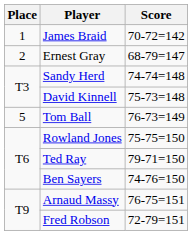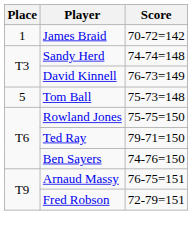- row: 2 | Ernest Gray | 68-79=147
David Kinnell | Score: 75-73=148 -> 76-73=149
Tom Ball | Score: 76-73=149 -> 75-73=148
